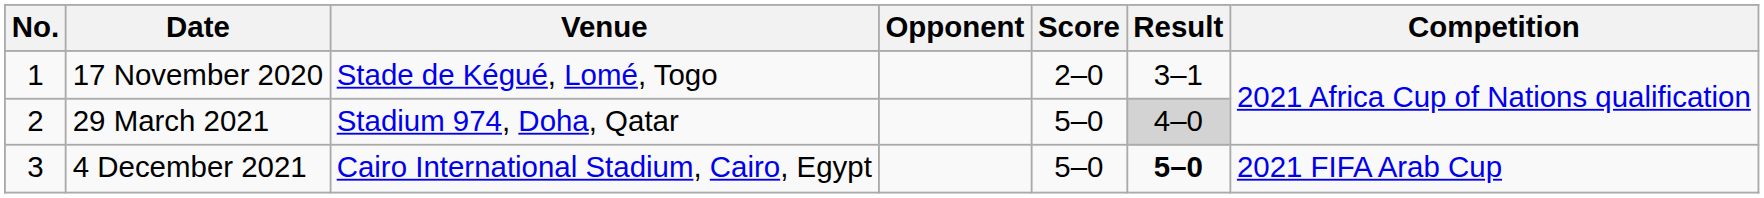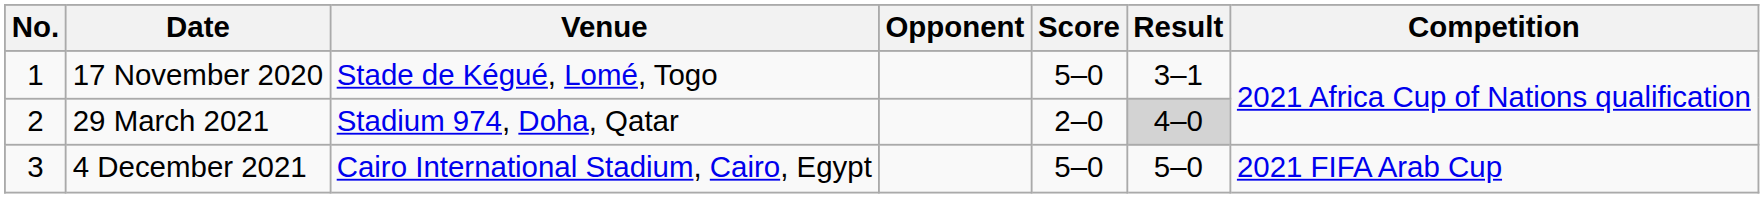17 November 2020 | Score: 2–0 -> 5–0
29 March 2021 | Score: 5–0 -> 2–0
4 December 2021 | Result: bold -> normal
